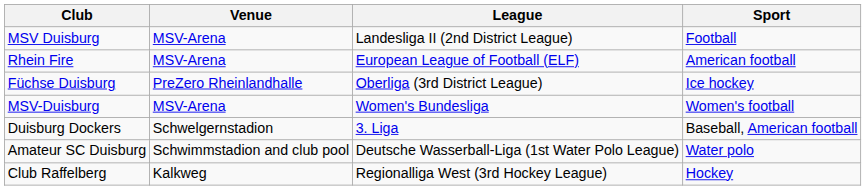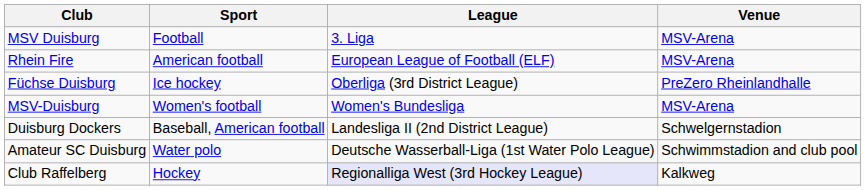columns swapped: Sport <-> Venue
MSV Duisburg | League: Landesliga II (2nd District League) -> 3. Liga
Duisburg Dockers | League: 3. Liga -> Landesliga II (2nd District League)
Club Raffelberg | League: no background -> lavender background
